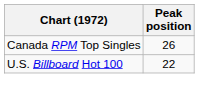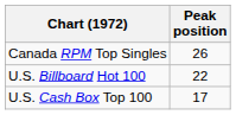+ row: U.S. Cash Box Top 100 | 17
